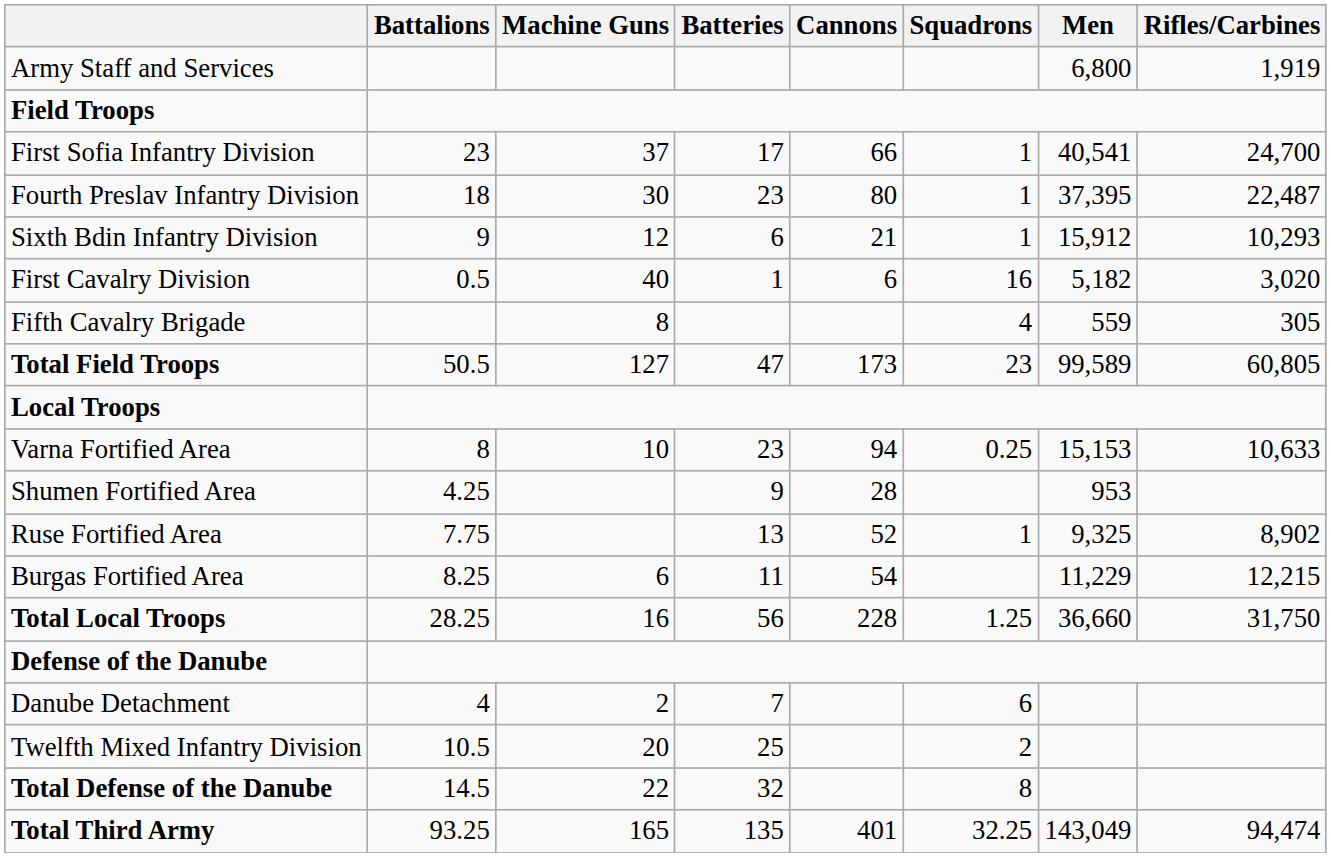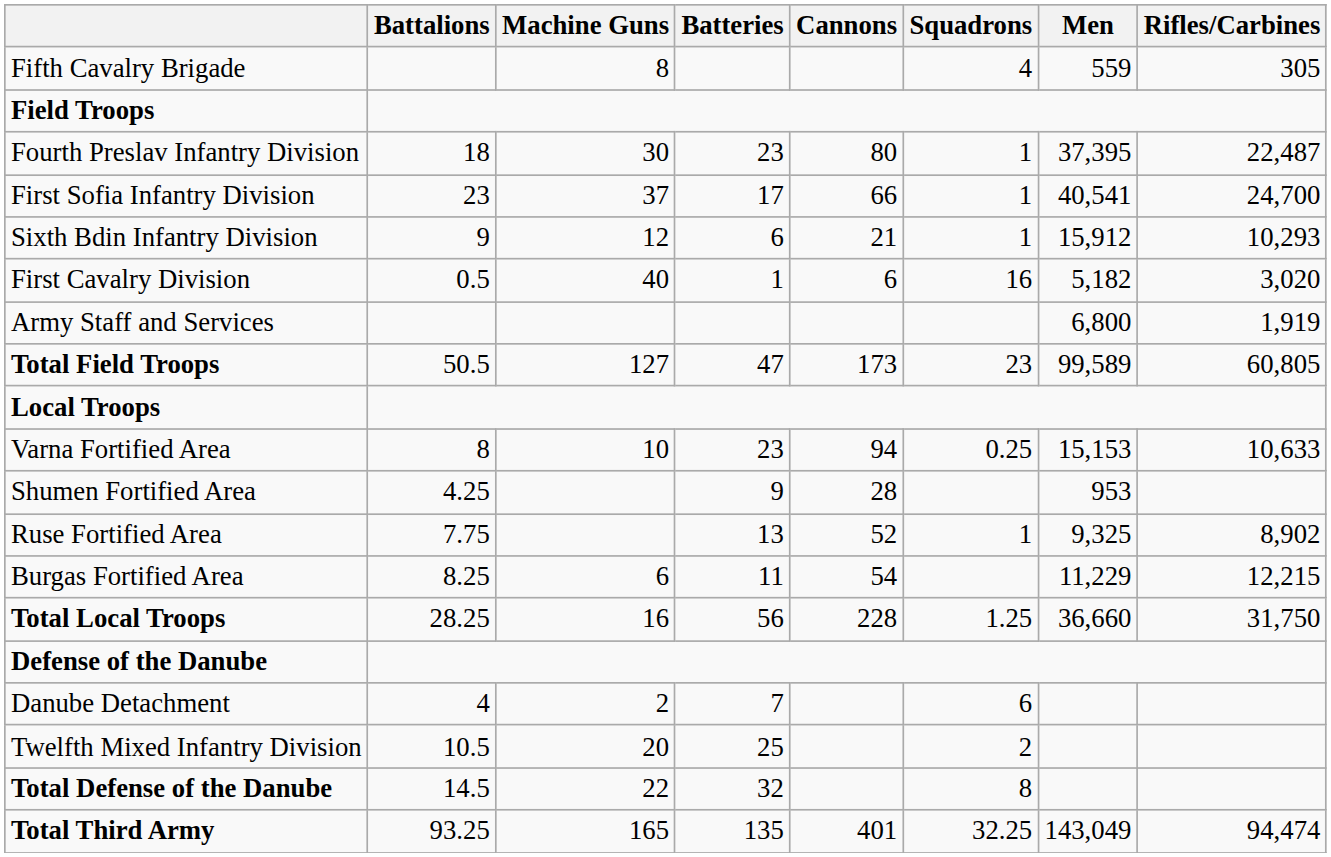rows swapped: Army Staff and Services <-> Fifth Cavalry Brigade
rows swapped: First Sofia Infantry Division <-> Fourth Preslav Infantry Division
